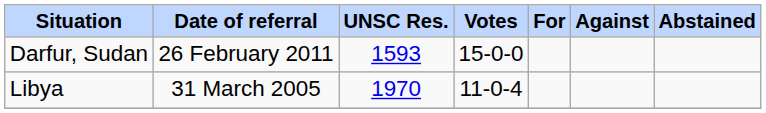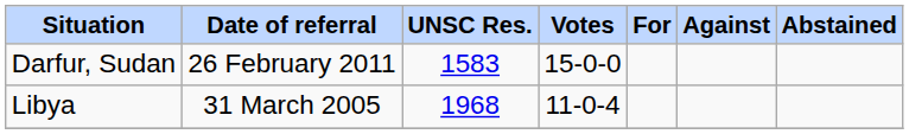Darfur, Sudan | UNSC Res.: 1593 -> 1583
Libya | UNSC Res.: 1970 -> 1968
